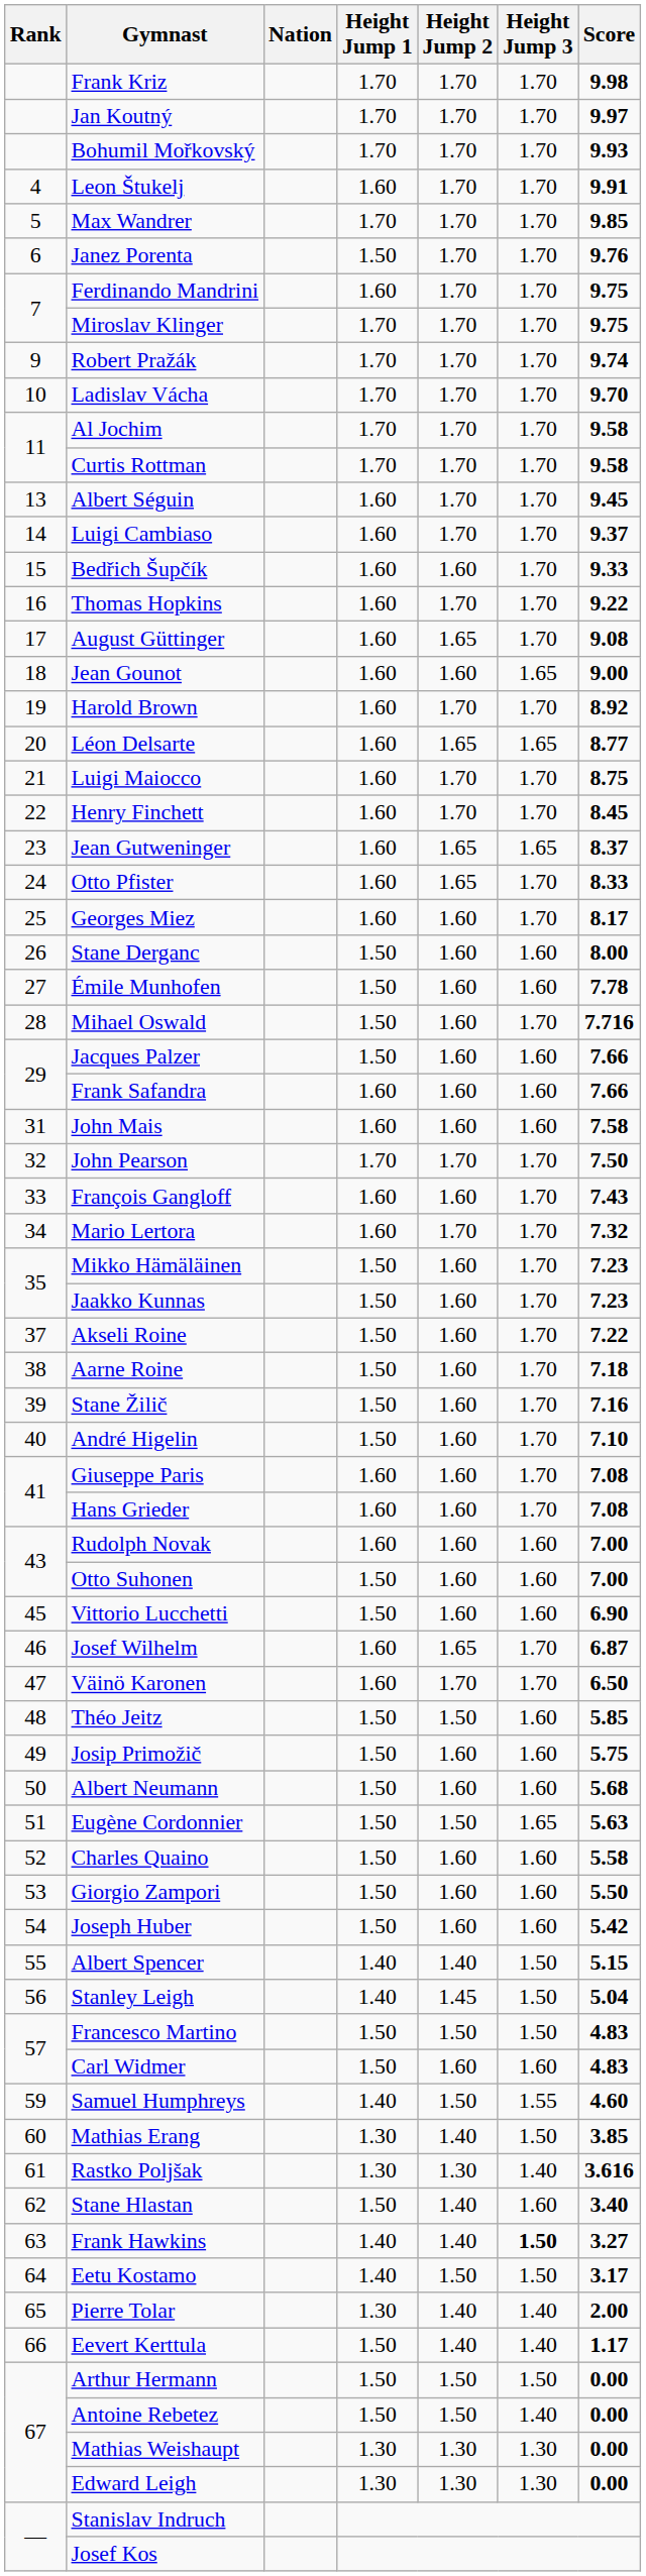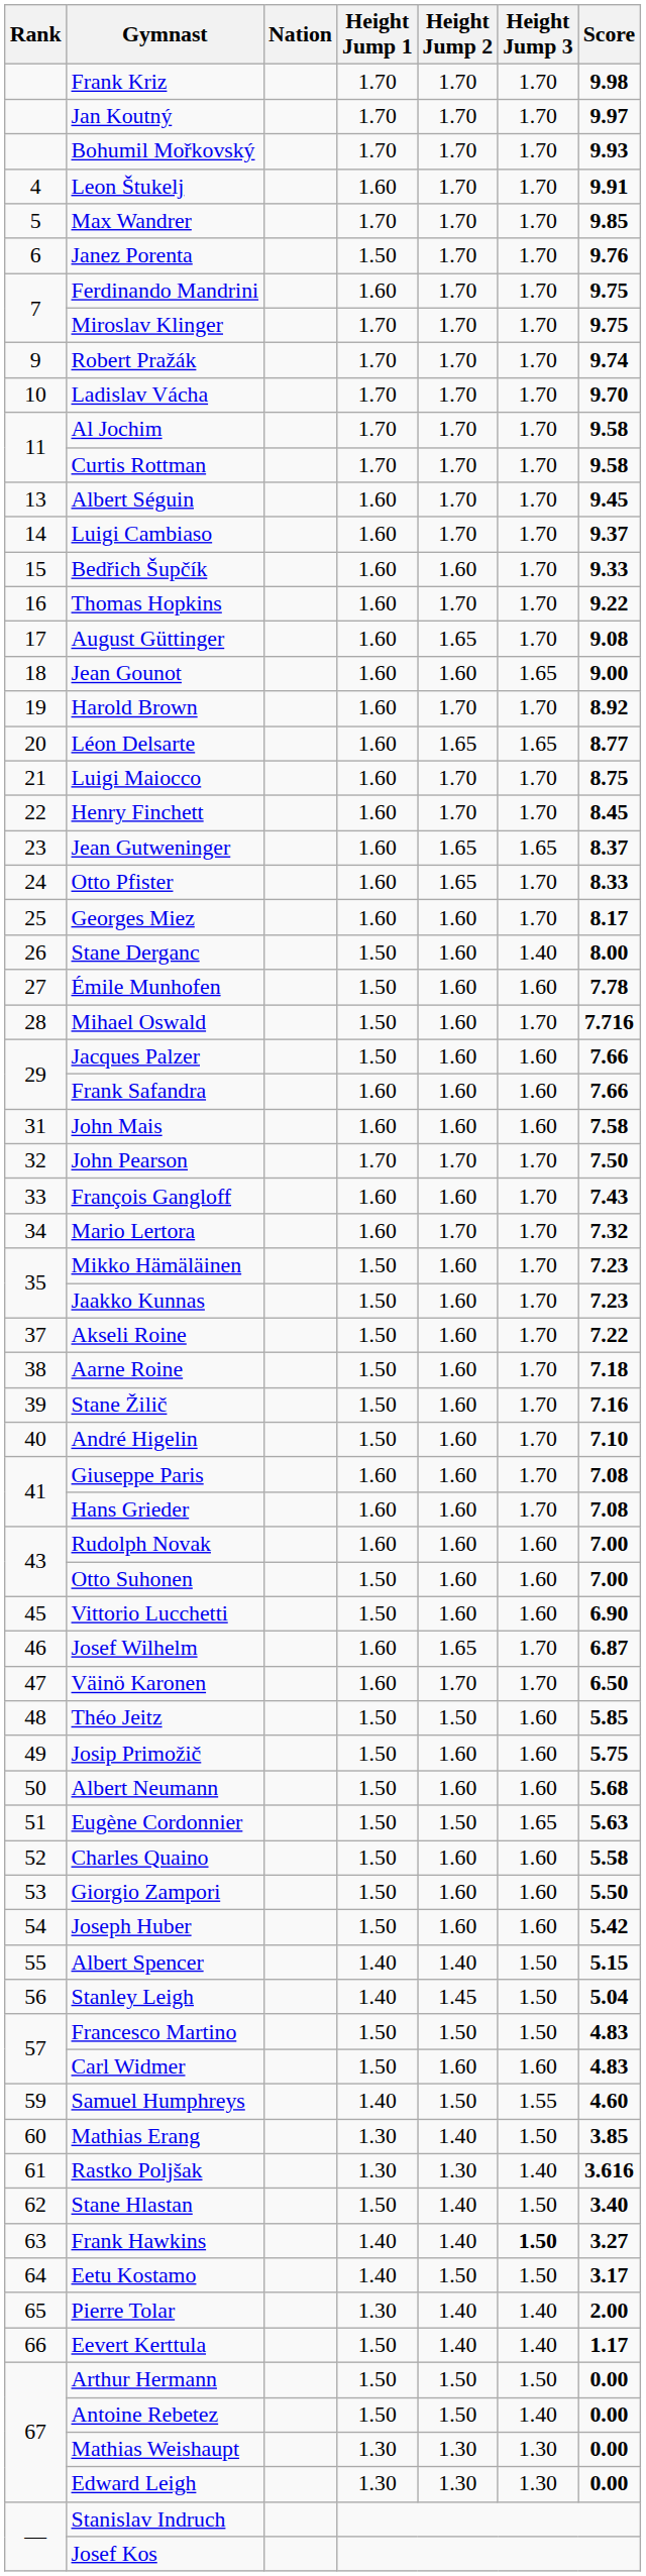Stane Derganc | Height Jump 3: 1.60 -> 1.40
Stane Hlastan | Height Jump 3: 1.60 -> 1.50
